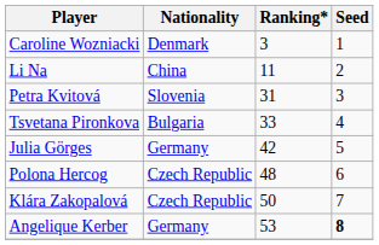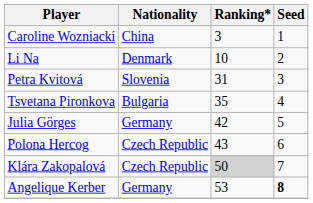Caroline Wozniacki | Nationality: Denmark -> China
Li Na | Nationality: China -> Denmark
Li Na | Ranking*: 11 -> 10
Tsvetana Pironkova | Ranking*: 33 -> 35
Polona Hercog | Ranking*: 48 -> 43
Klára Zakopalová | Ranking*: no background -> lightgrey background
